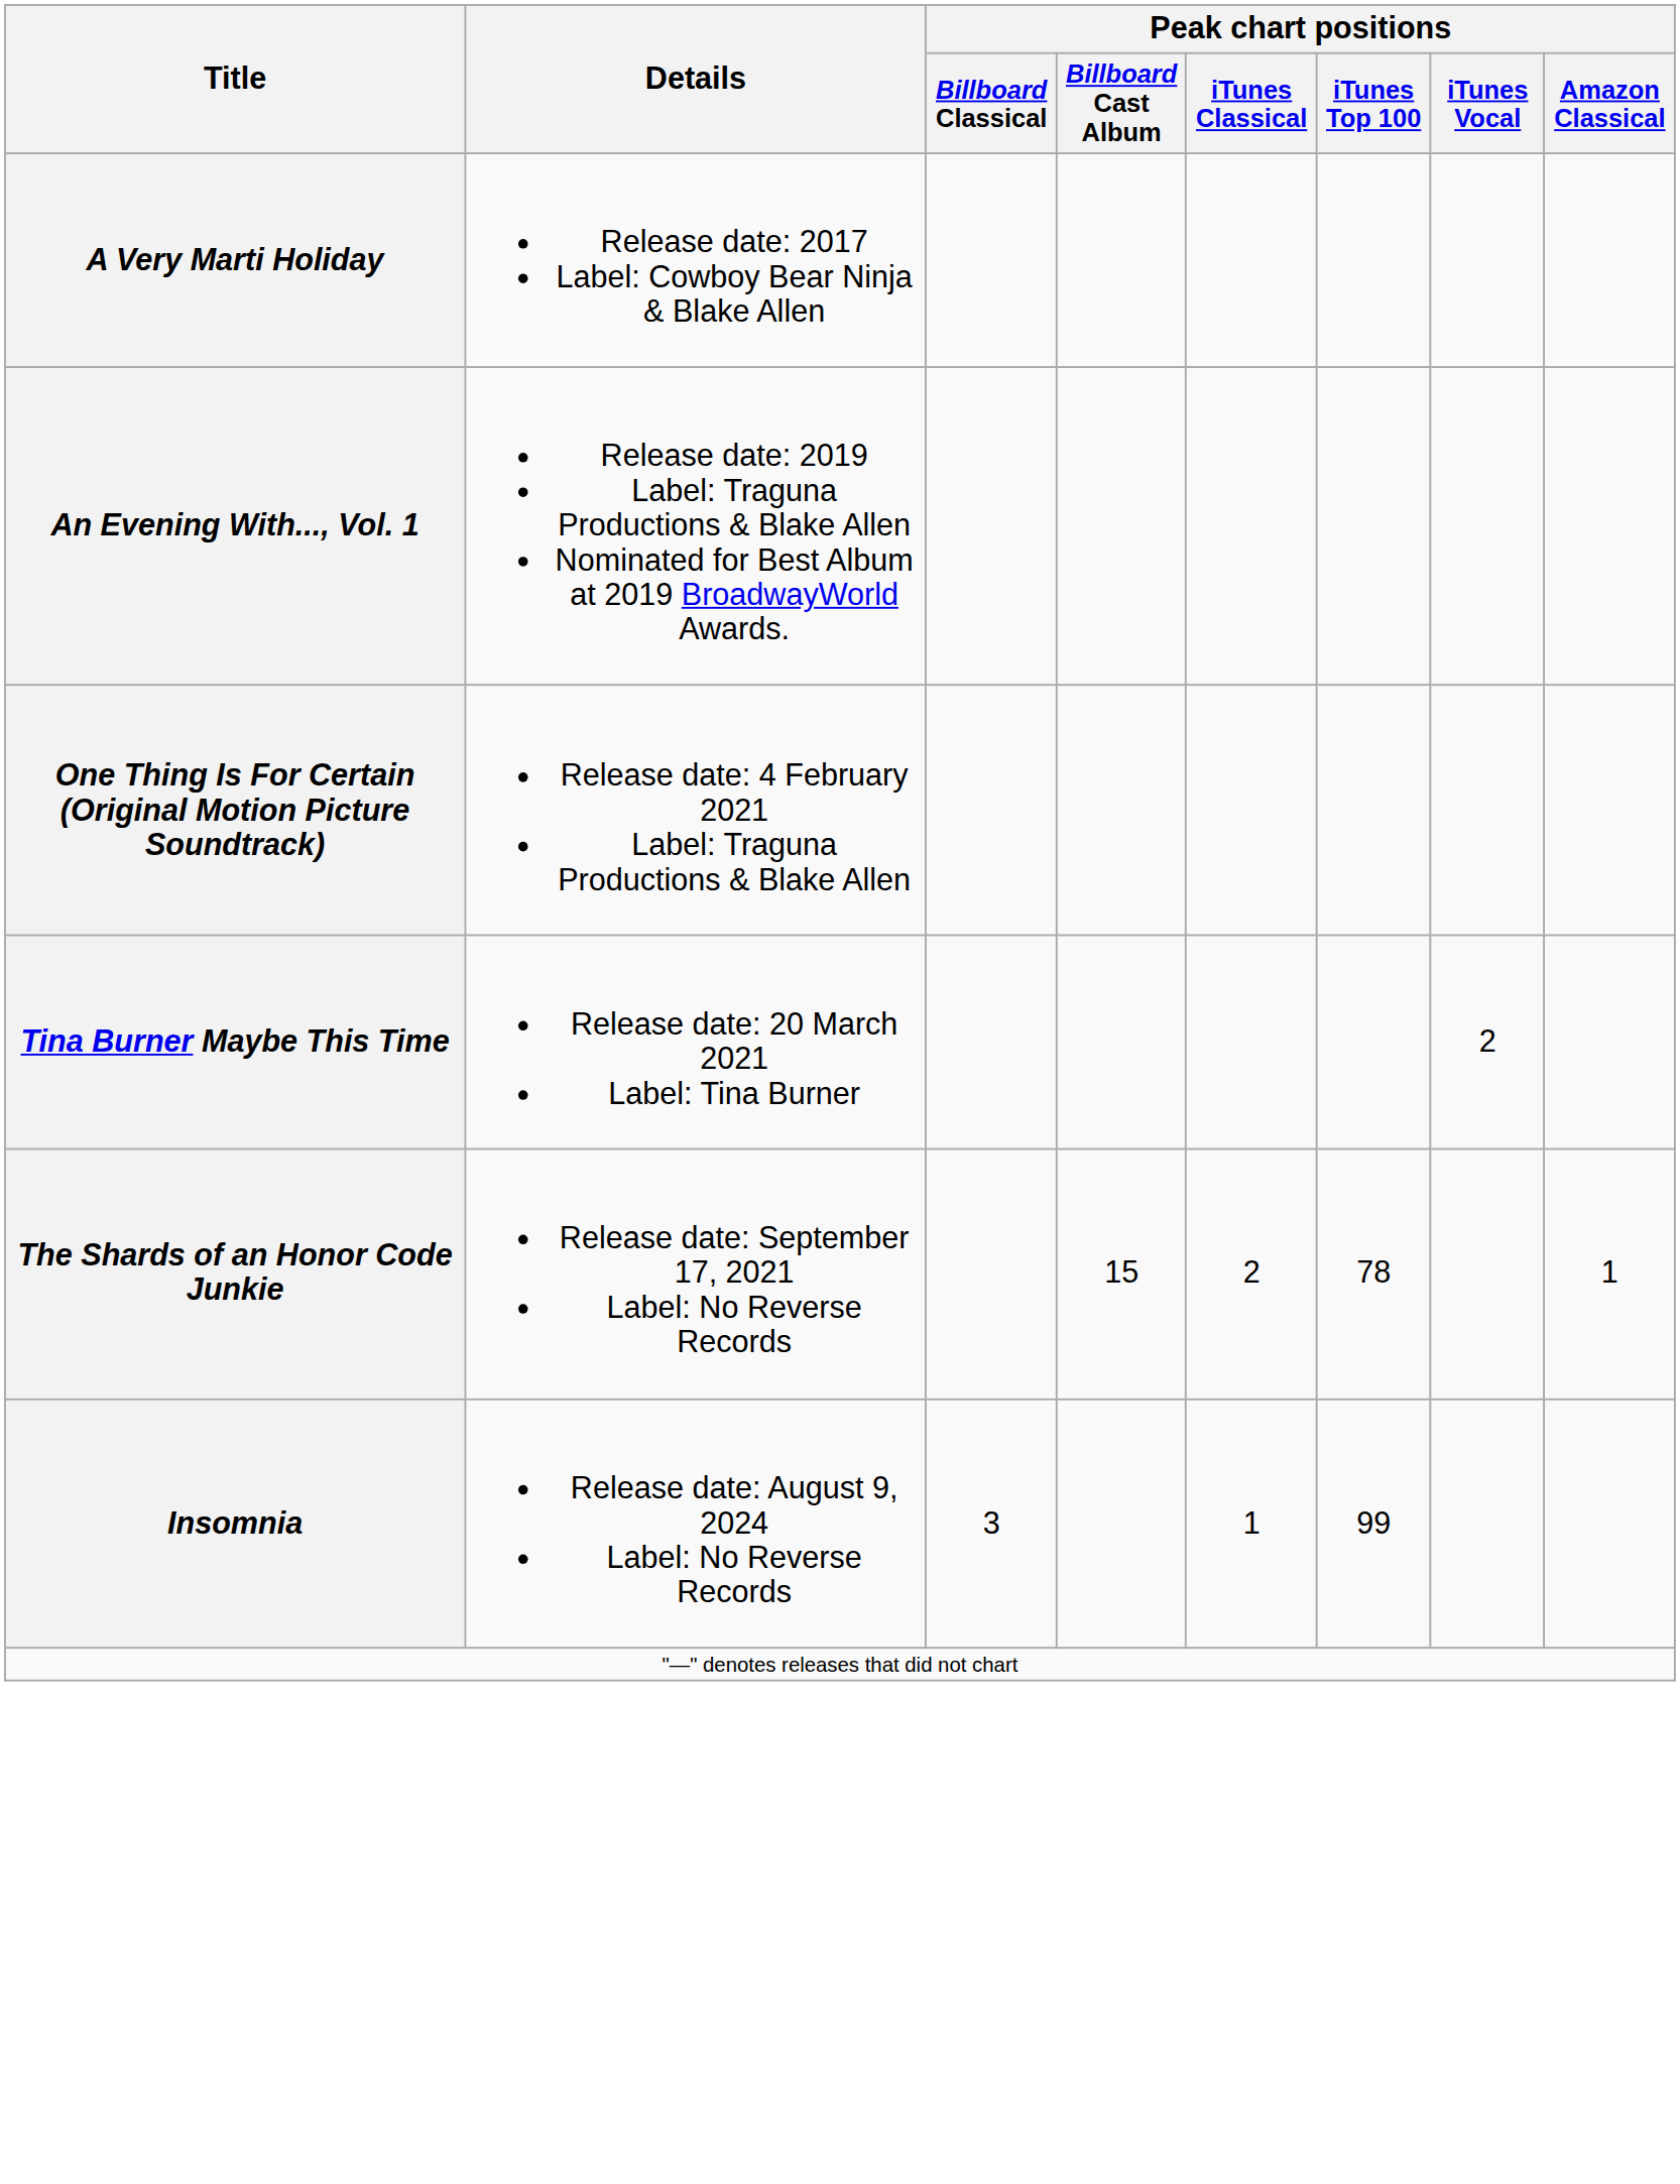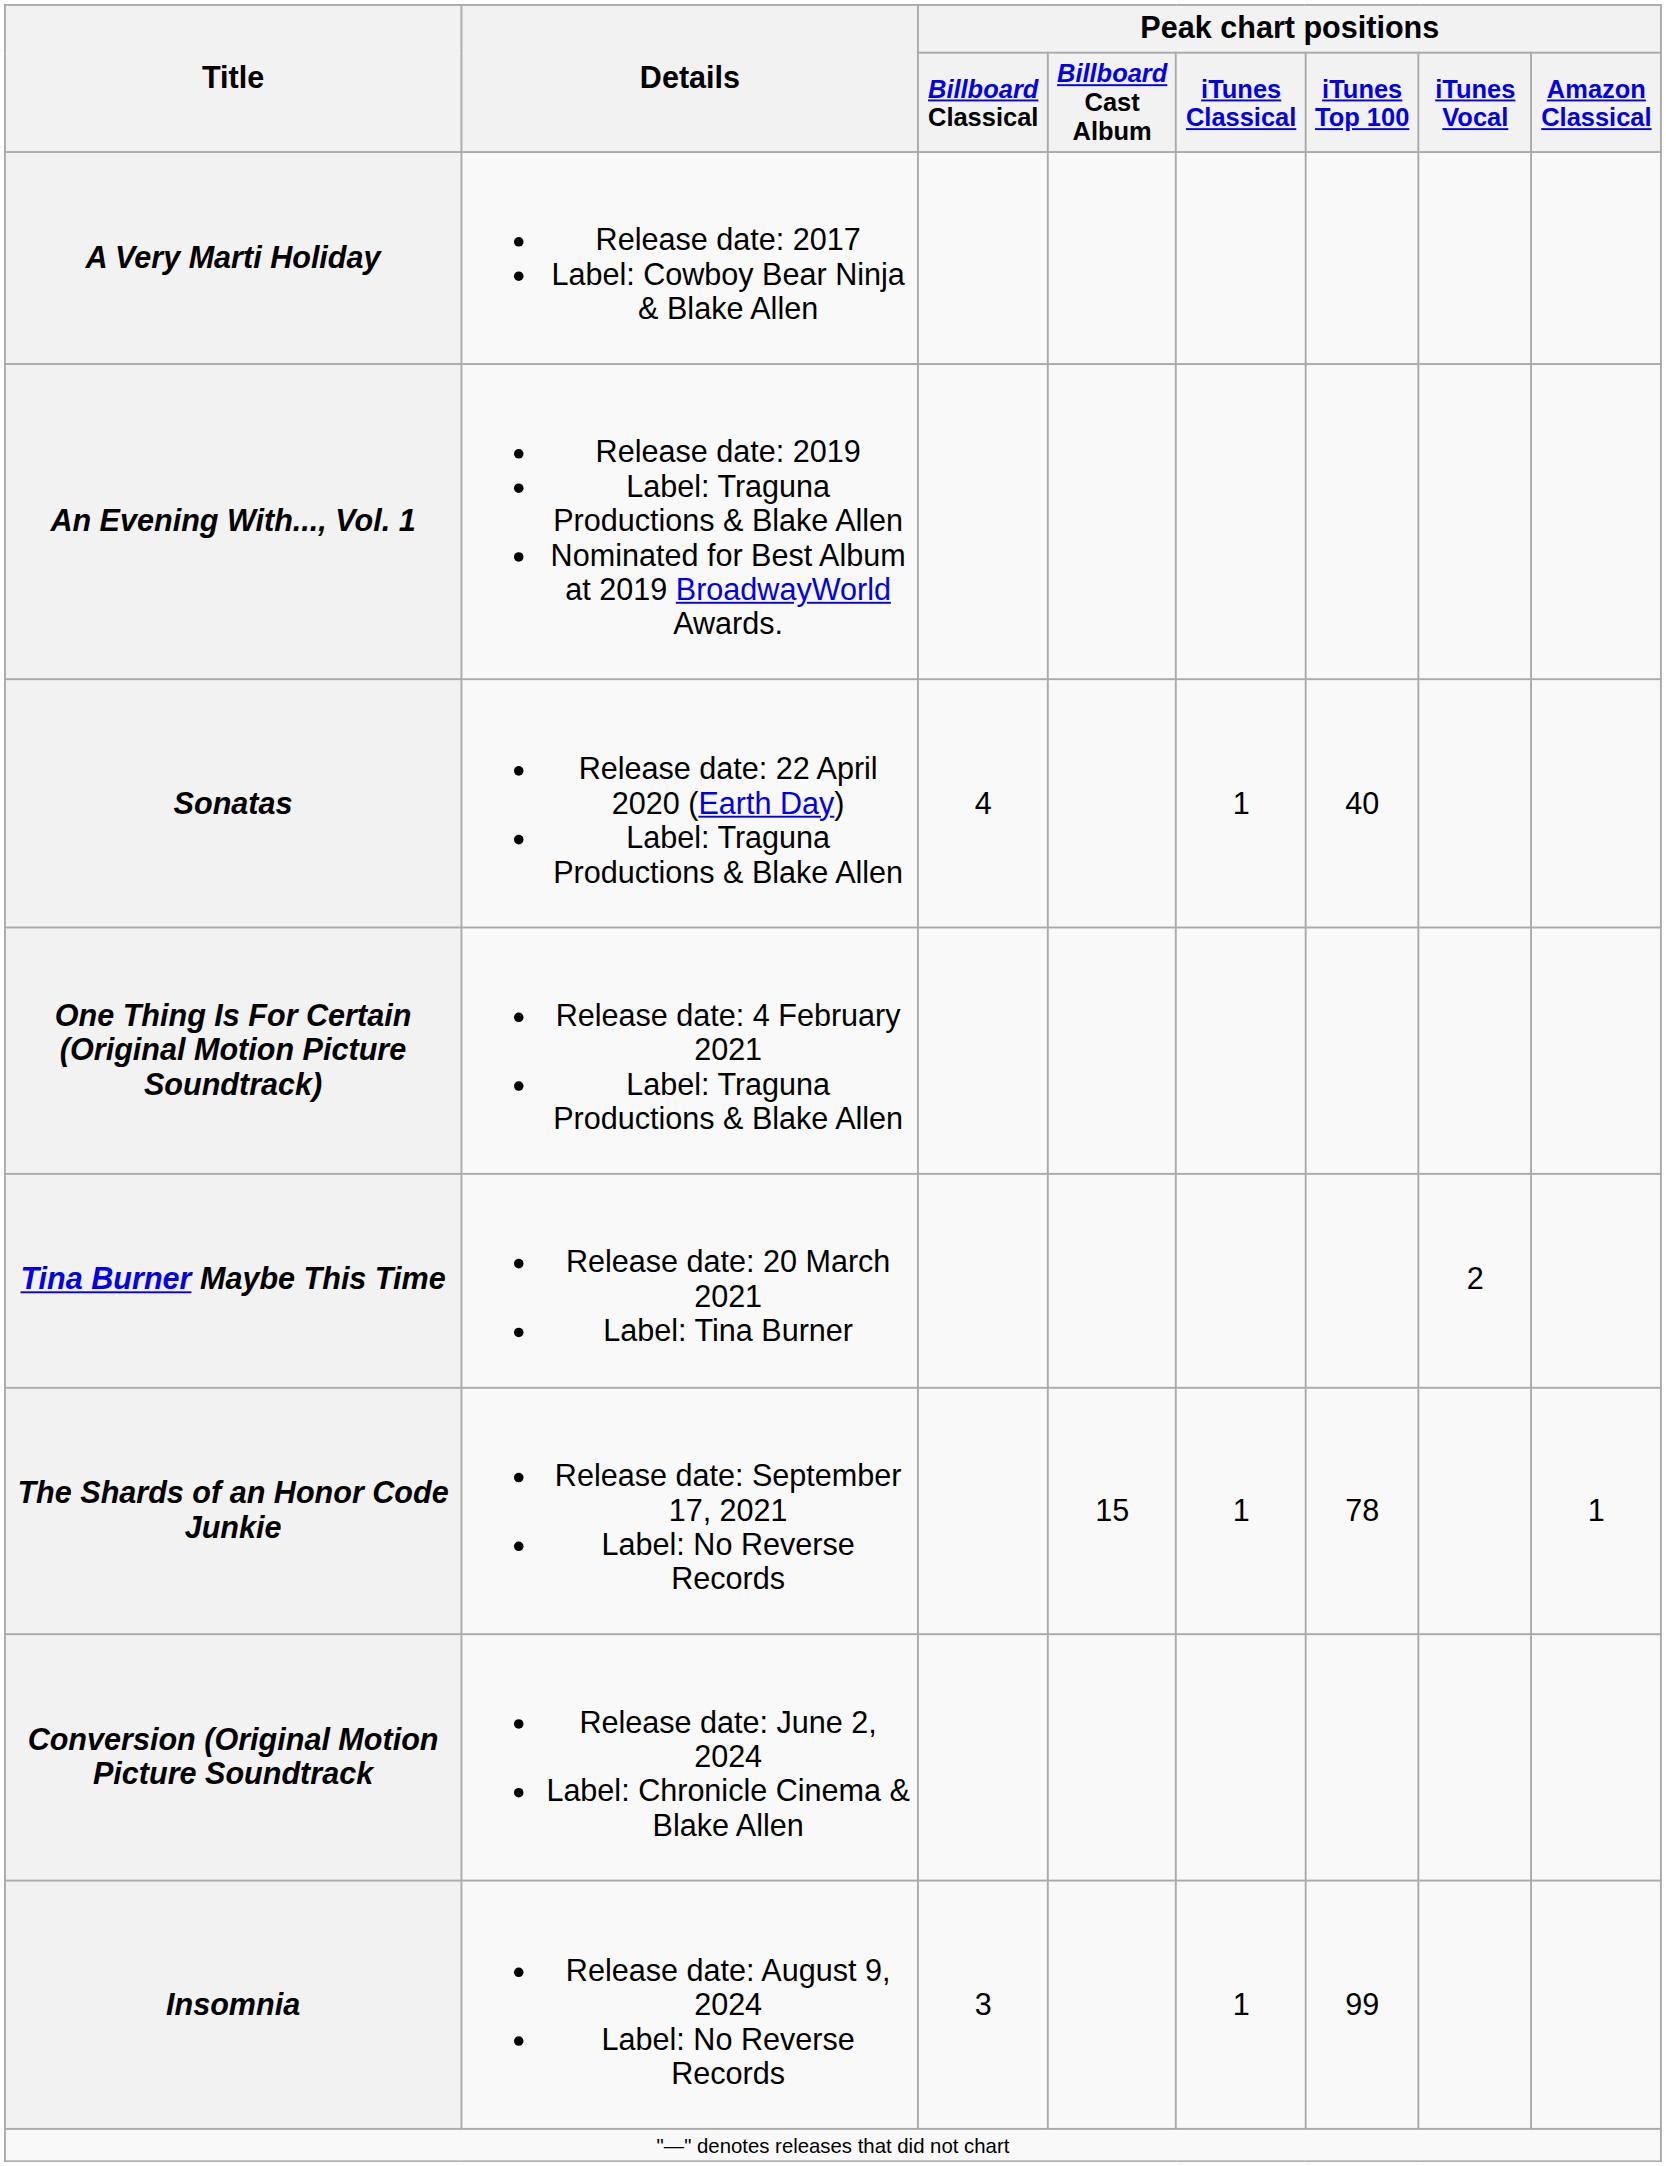+ row: Sonatas | Release date: 22 April 2020 (Earth Day) Label: Traguna Productions & Blake Allen | 4 | 1 | 40
The Shards of an Honor Code Junkie | Peak chart positions / iTunes Classical: 2 -> 1
+ row: Conversion (Original Motion Picture Soundtrack | Release date: June 2, 2024 Label: Chronicle Cinema & Blake Allen
